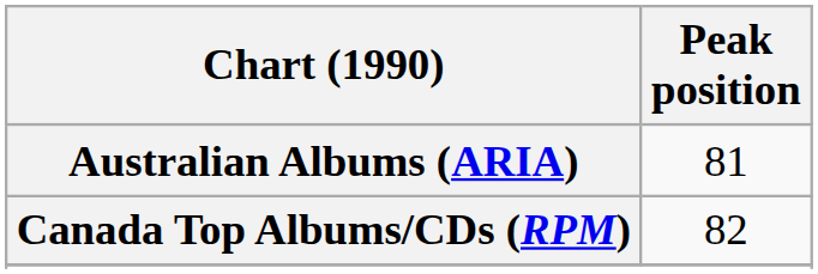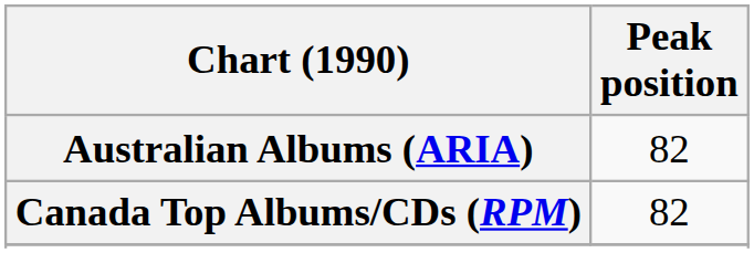Australian Albums (ARIA) | Peak position: 81 -> 82
